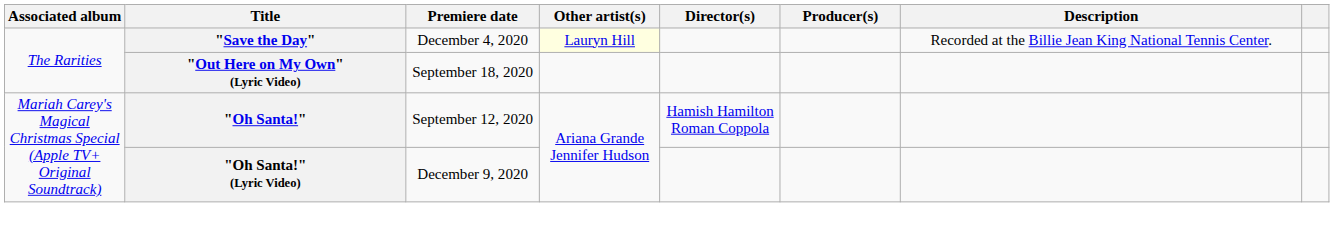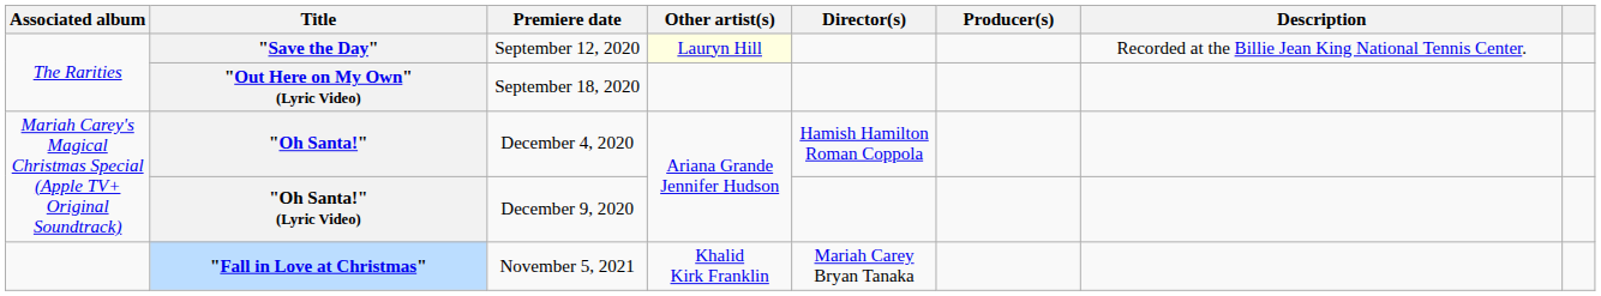"Save the Day" | Premiere date: December 4, 2020 -> September 12, 2020
"Oh Santa!" | Premiere date: September 12, 2020 -> December 4, 2020
+ row: "Fall in Love at Christmas" | November 5, 2021 | Khalid Kirk Franklin | Mariah Carey Bryan Tanaka
